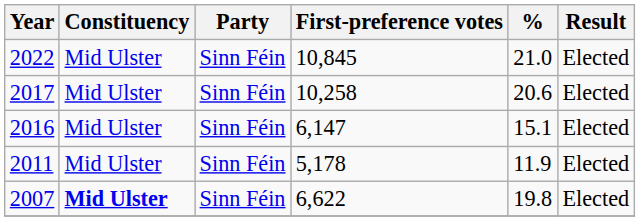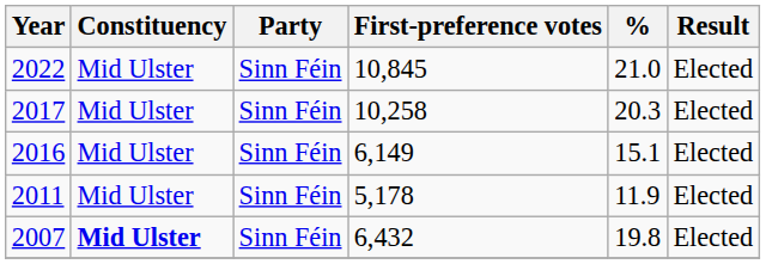2017 | %: 20.6 -> 20.3
2016 | First-preference votes: 6,147 -> 6,149
2007 | First-preference votes: 6,622 -> 6,432
